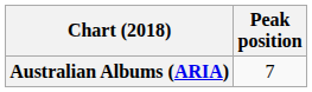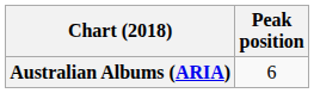Australian Albums (ARIA) | Peak position: 7 -> 6
